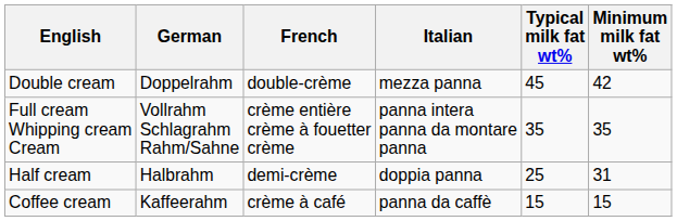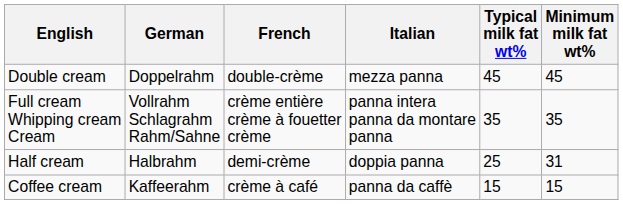Double cream | Minimum milk fat wt%: 42 -> 45
